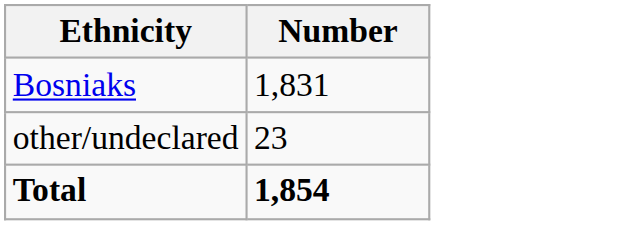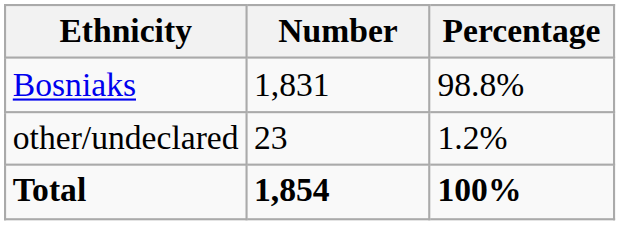+ column: Percentage | 98.8% | 1.2% | 100%
